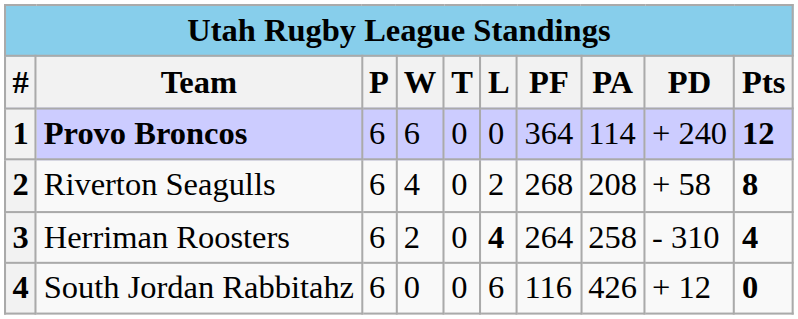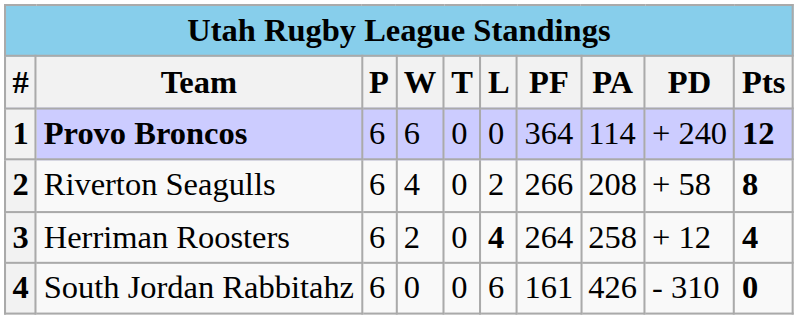Riverton Seagulls | PF: 268 -> 266
Herriman Roosters | PD: - 310 -> + 12
South Jordan Rabbitahz | PF: 116 -> 161
South Jordan Rabbitahz | PD: + 12 -> - 310
